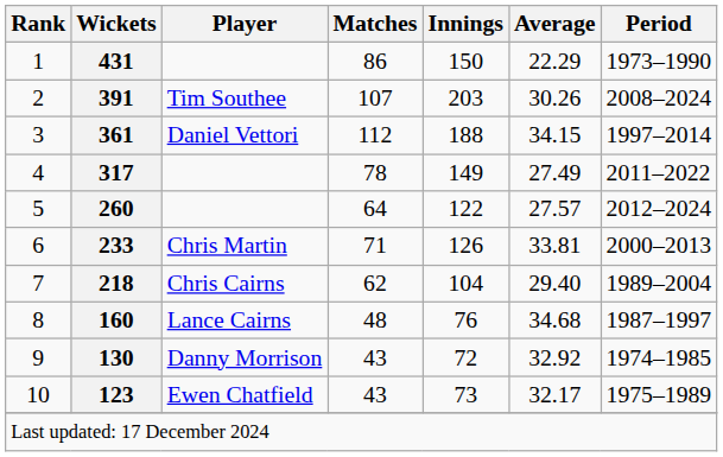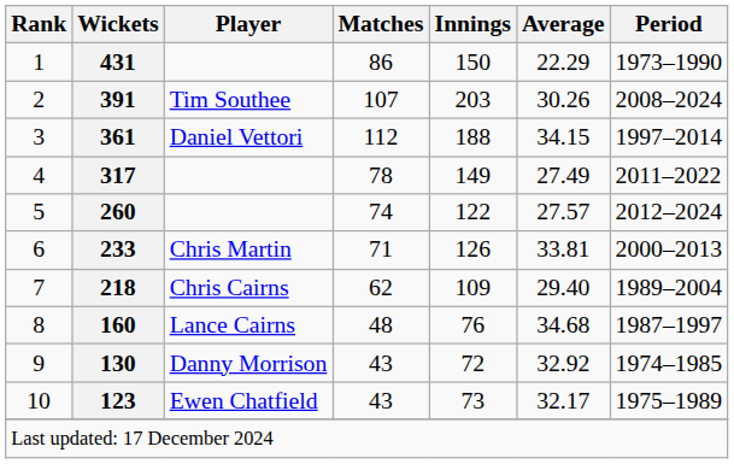260 | Matches: 64 -> 74
218 | Innings: 104 -> 109
